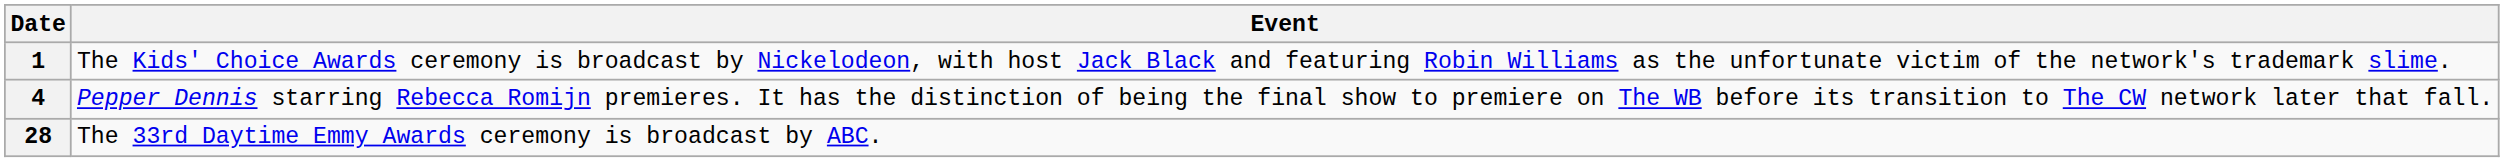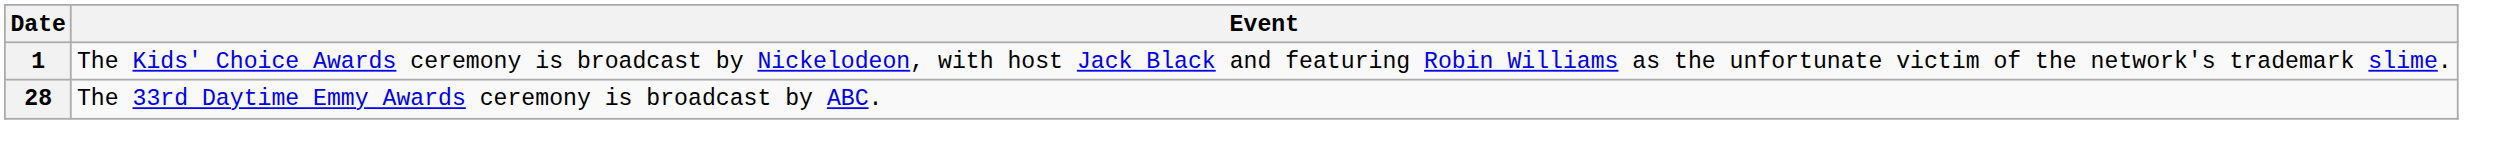- row: 4 | Pepper Dennis starring Rebecca Romijn premieres. It has the distinction of being the final show to premiere on The WB before its transition to The CW network later that fall.
